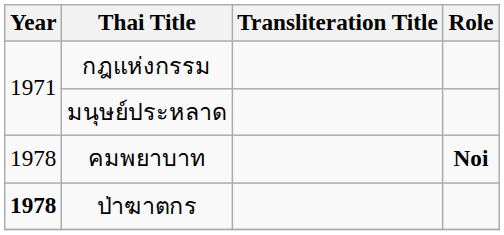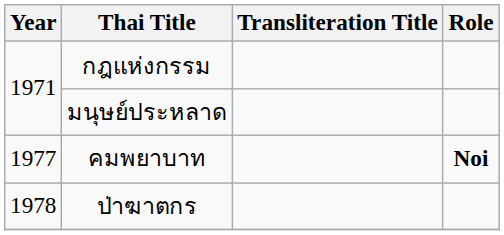คมพยาบาท | Year: 1978 -> 1977
ป่าฆาตกร | Year: bold -> normal
